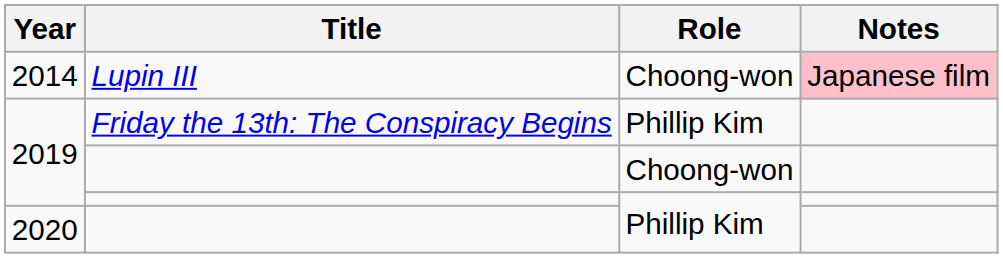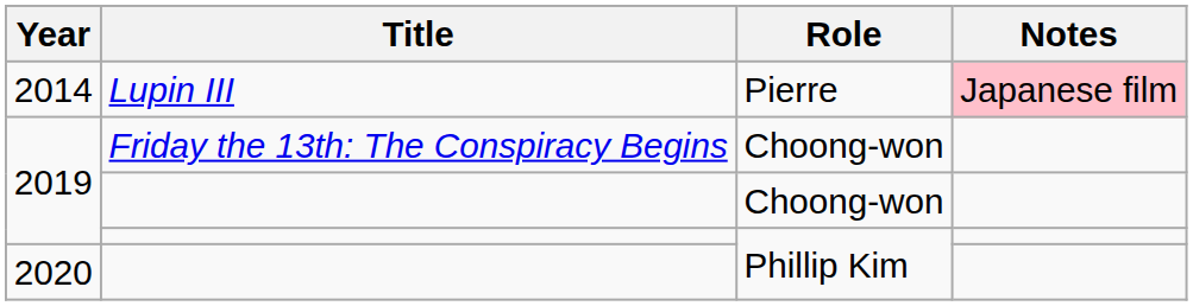2014 | Role: Choong-won -> Pierre
2019 / Friday the 13th: The Conspiracy Begins | Role: Phillip Kim -> Choong-won
